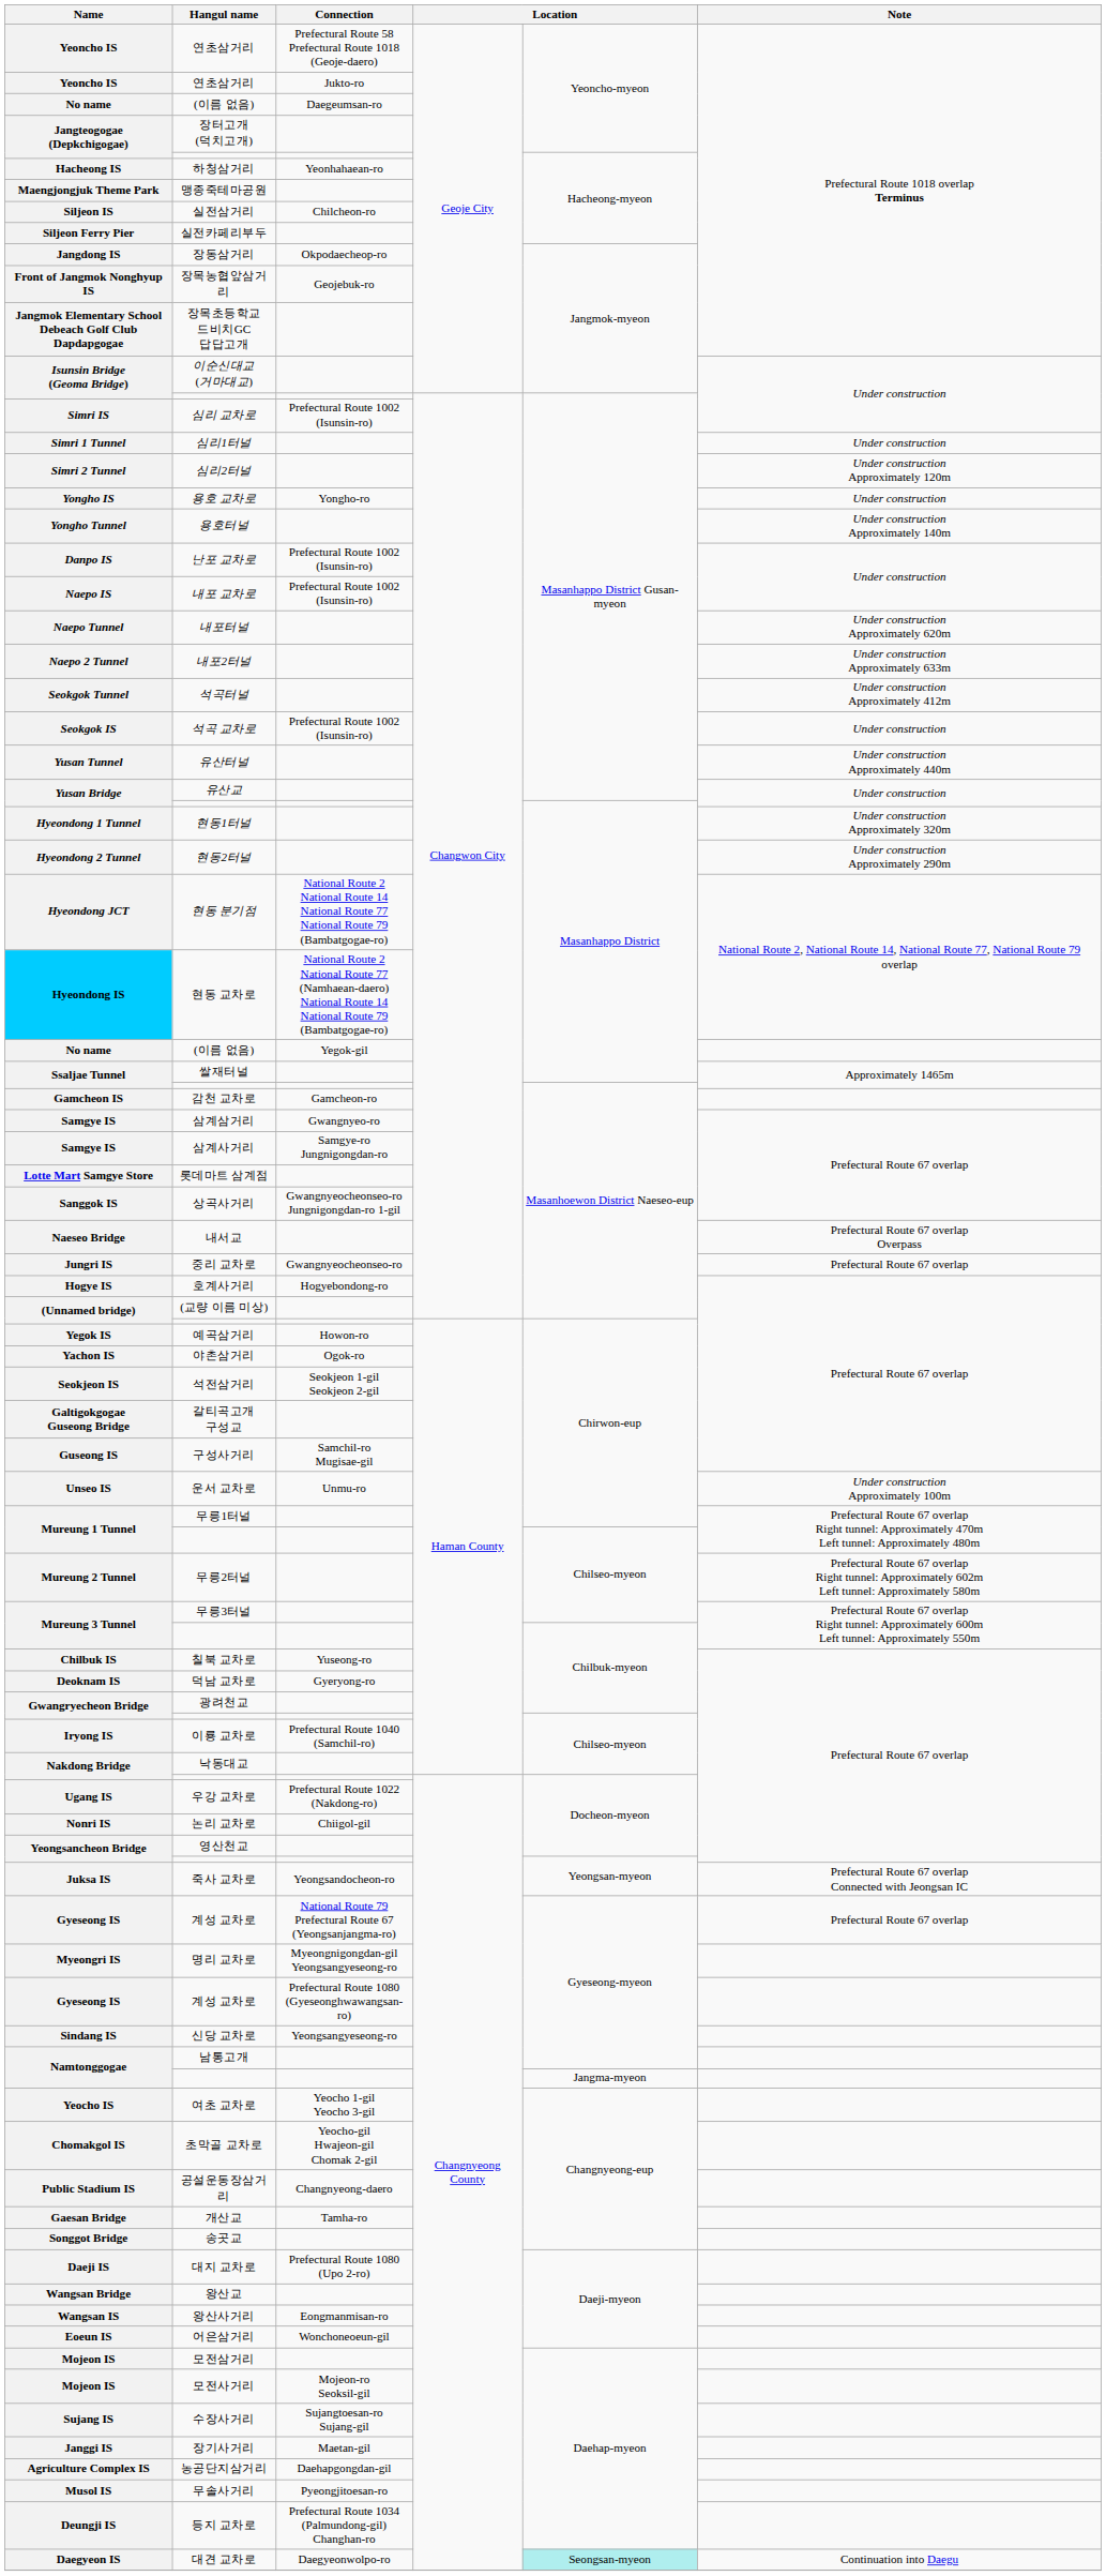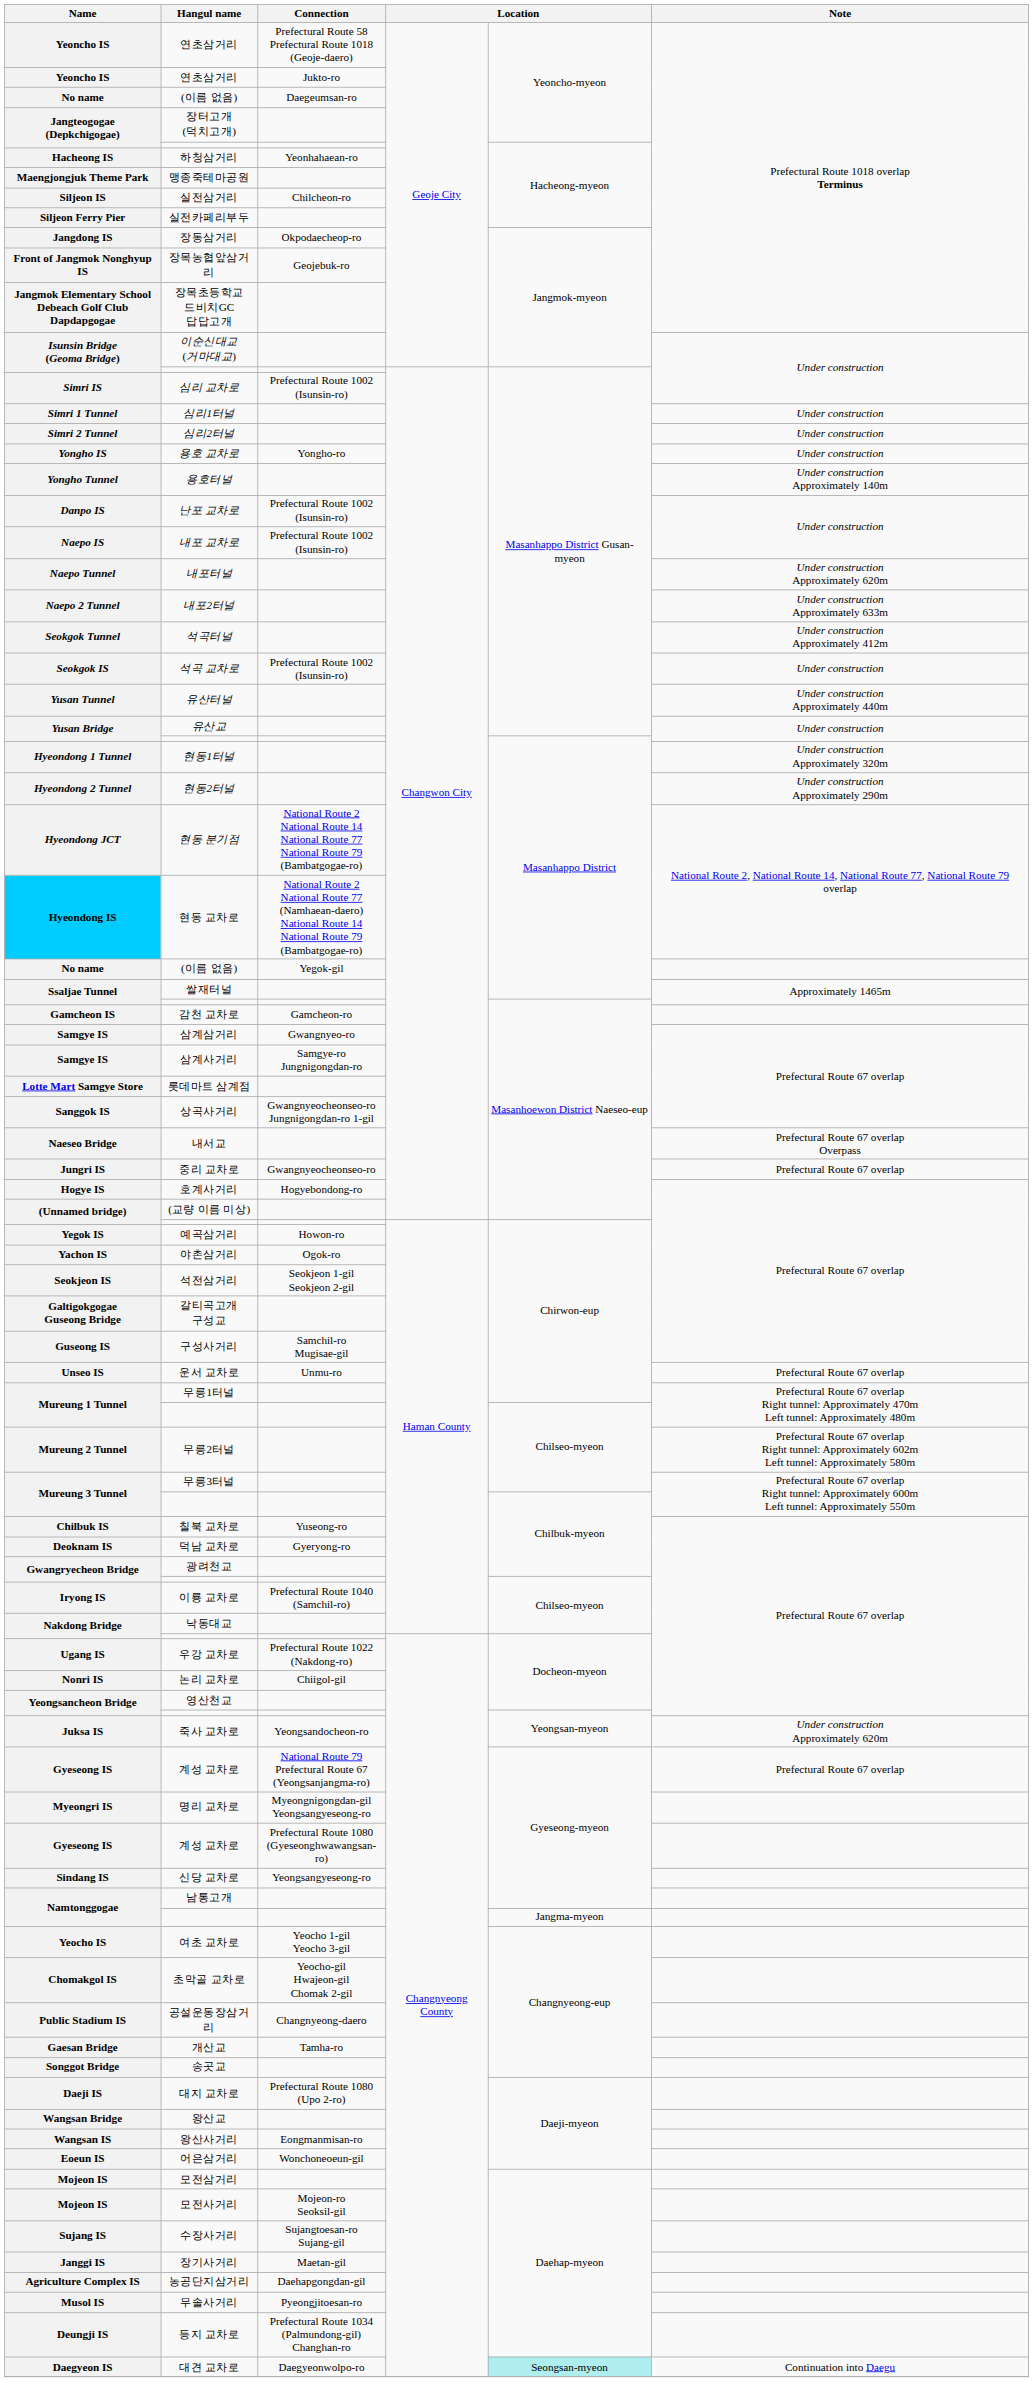심리2터널 | Note: Under construction Approximately 120m -> Under construction
운서 교차로 | Note: Under construction Approximately 100m -> Prefectural Route 67 overlap
죽사 교차로 | Note: Prefectural Route 67 overlap Connected with Jeongsan IC -> Under construction Approximately 620m
